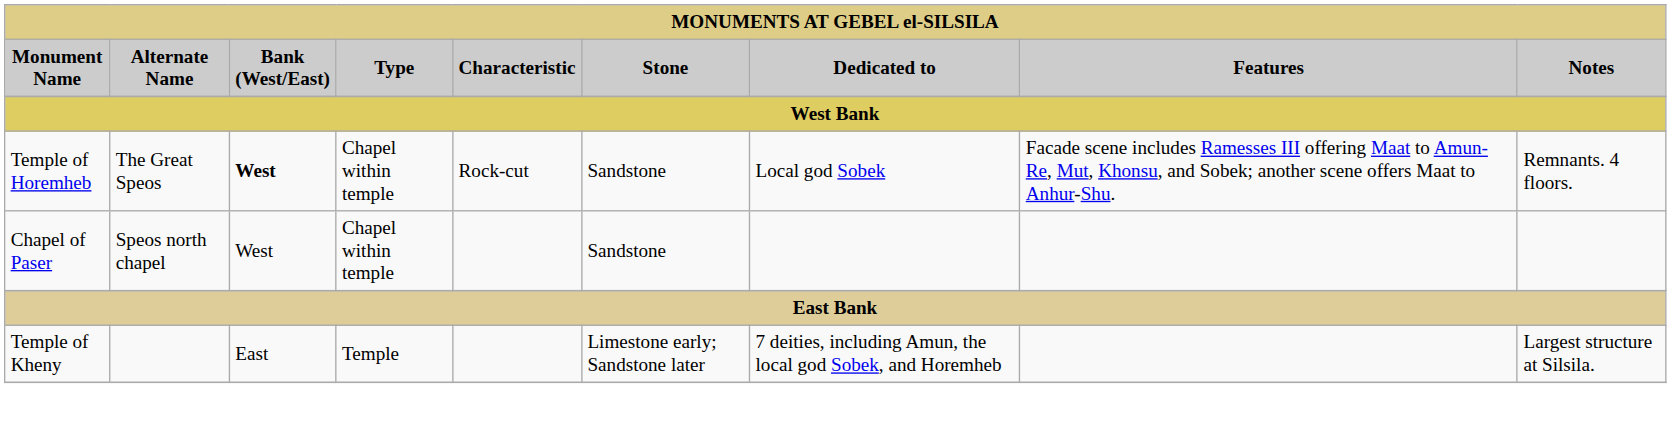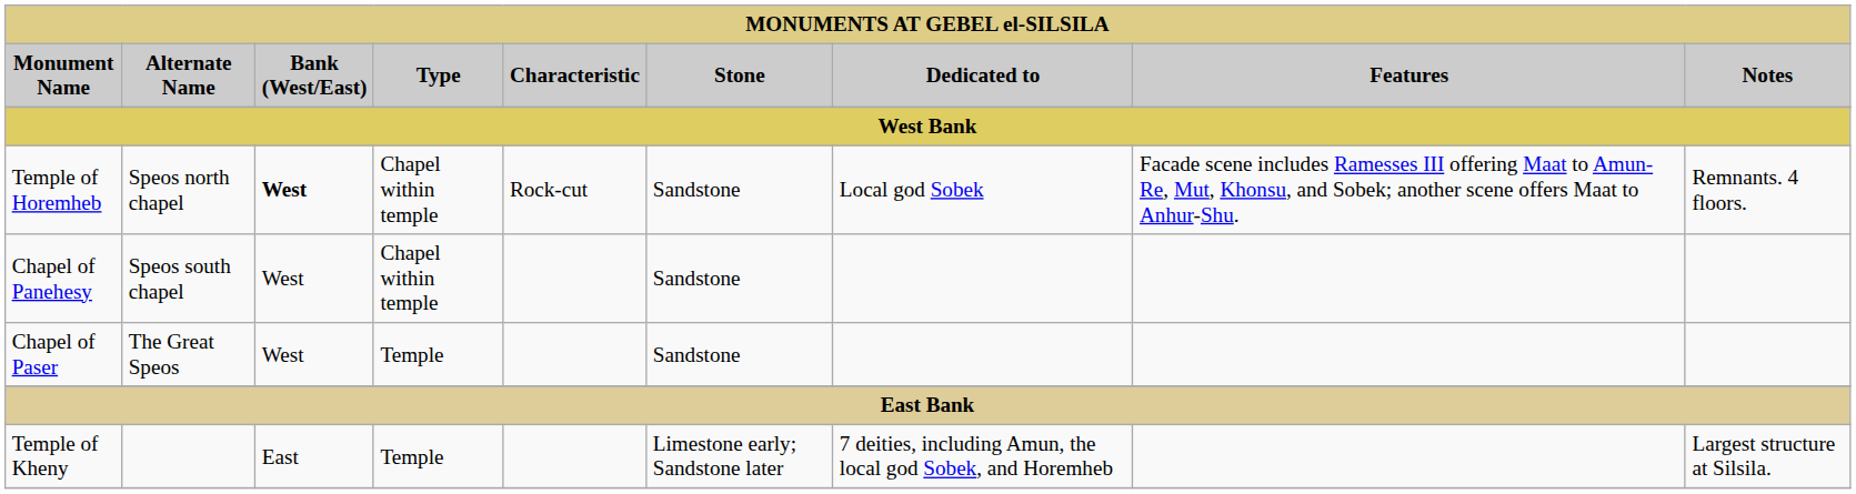Temple of Horemheb | Alternate Name: The Great Speos -> Speos north chapel
+ row: Chapel of Panehesy | Speos south chapel | West | Chapel within temple | Sandstone
Chapel of Paser | Alternate Name: Speos north chapel -> The Great Speos
Chapel of Paser | Type: Chapel within temple -> Temple
